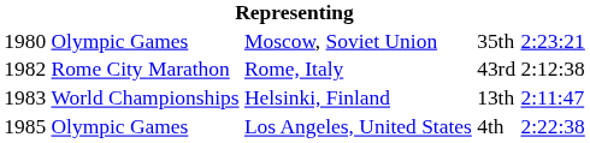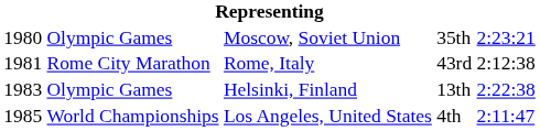Rome, Italy | column 1: 1982 -> 1981
Helsinki, Finland | column 2: World Championships -> Olympic Games
Helsinki, Finland | column 5: 2:11:47 -> 2:22:38
Los Angeles, United States | column 2: Olympic Games -> World Championships
Los Angeles, United States | column 5: 2:22:38 -> 2:11:47
